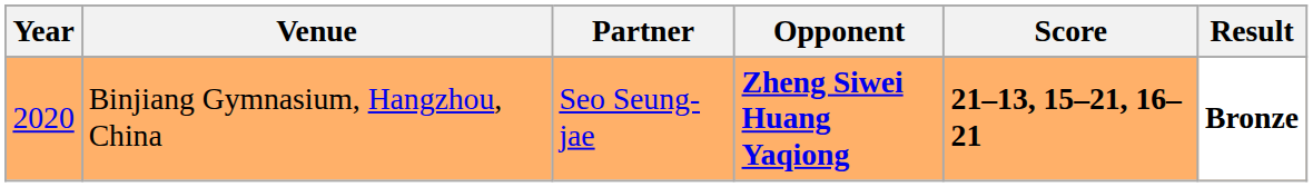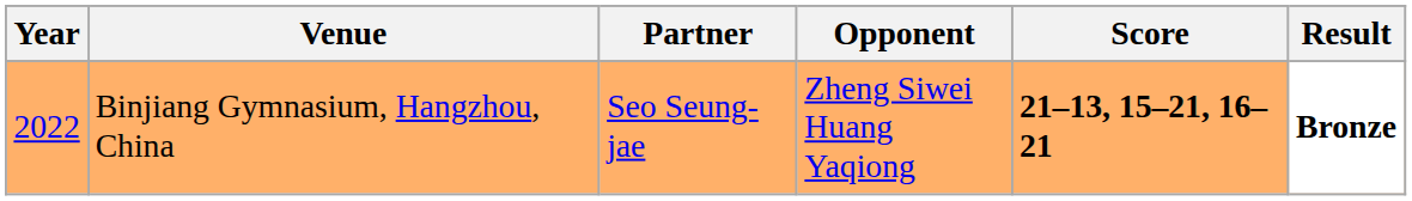Binjiang Gymnasium, Hangzhou, China | Year: 2020 -> 2022
Binjiang Gymnasium, Hangzhou, China | Opponent: bold -> normal
